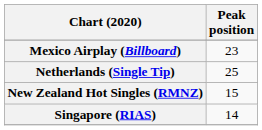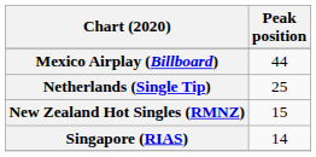Mexico Airplay (Billboard) | Peak position: 23 -> 44
